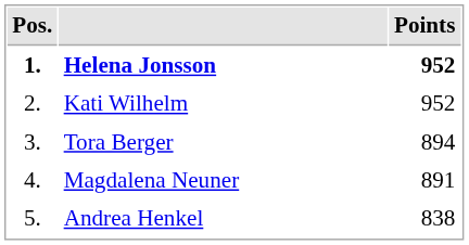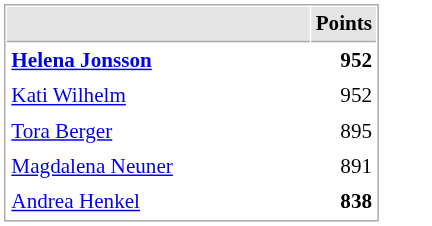- column: Pos. | 1. | 2. | 3. | 4. | 5.
Tora Berger | Points: 894 -> 895
Andrea Henkel | Points: normal -> bold
